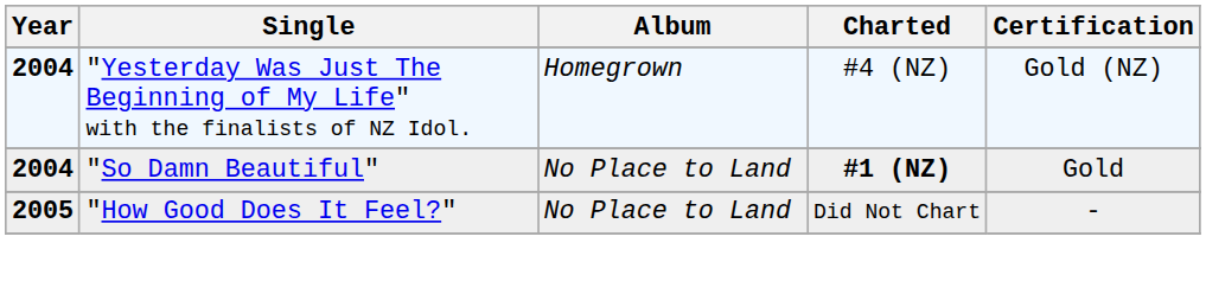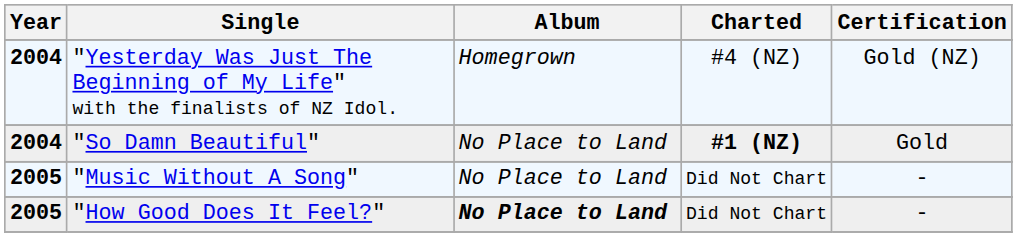+ row: 2005 | "Music Without A Song" | No Place to Land | Did Not Chart | -
"How Good Does It Feel?" | Album: normal -> bold
